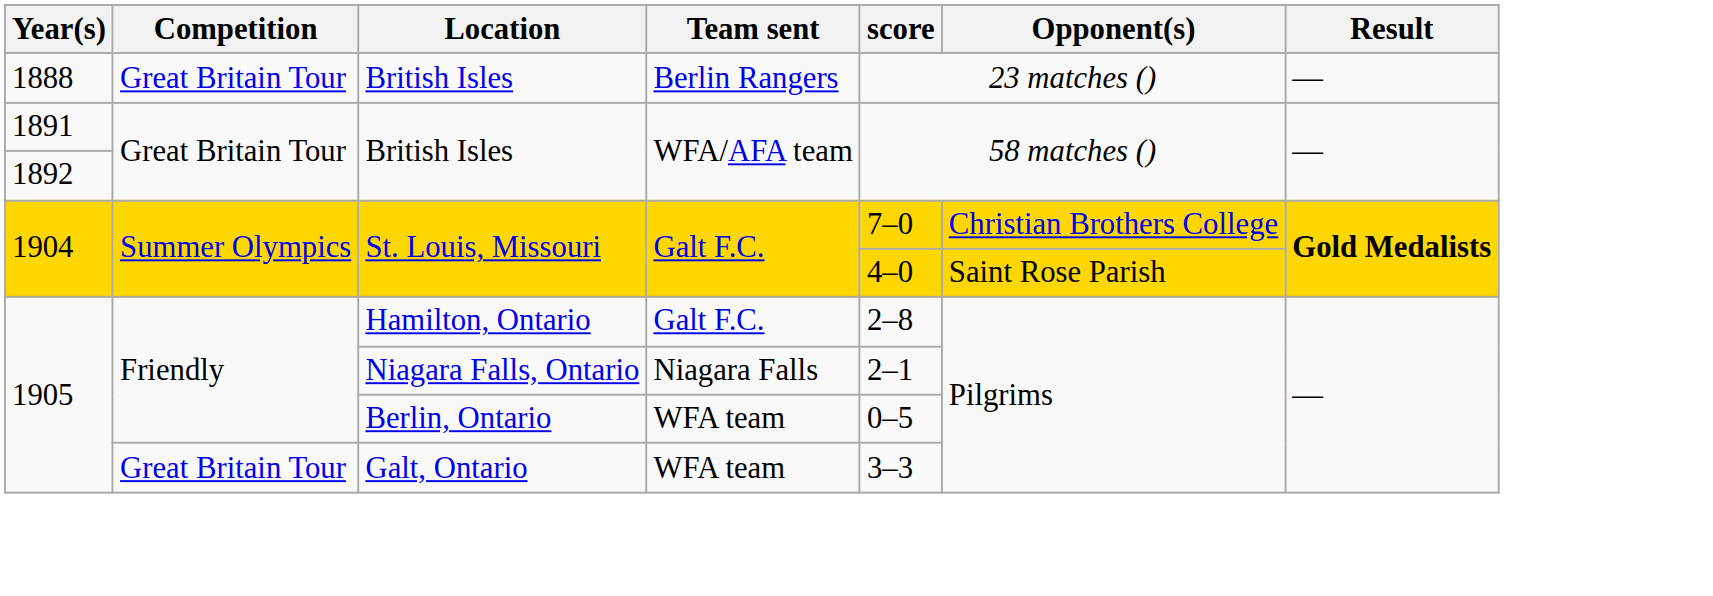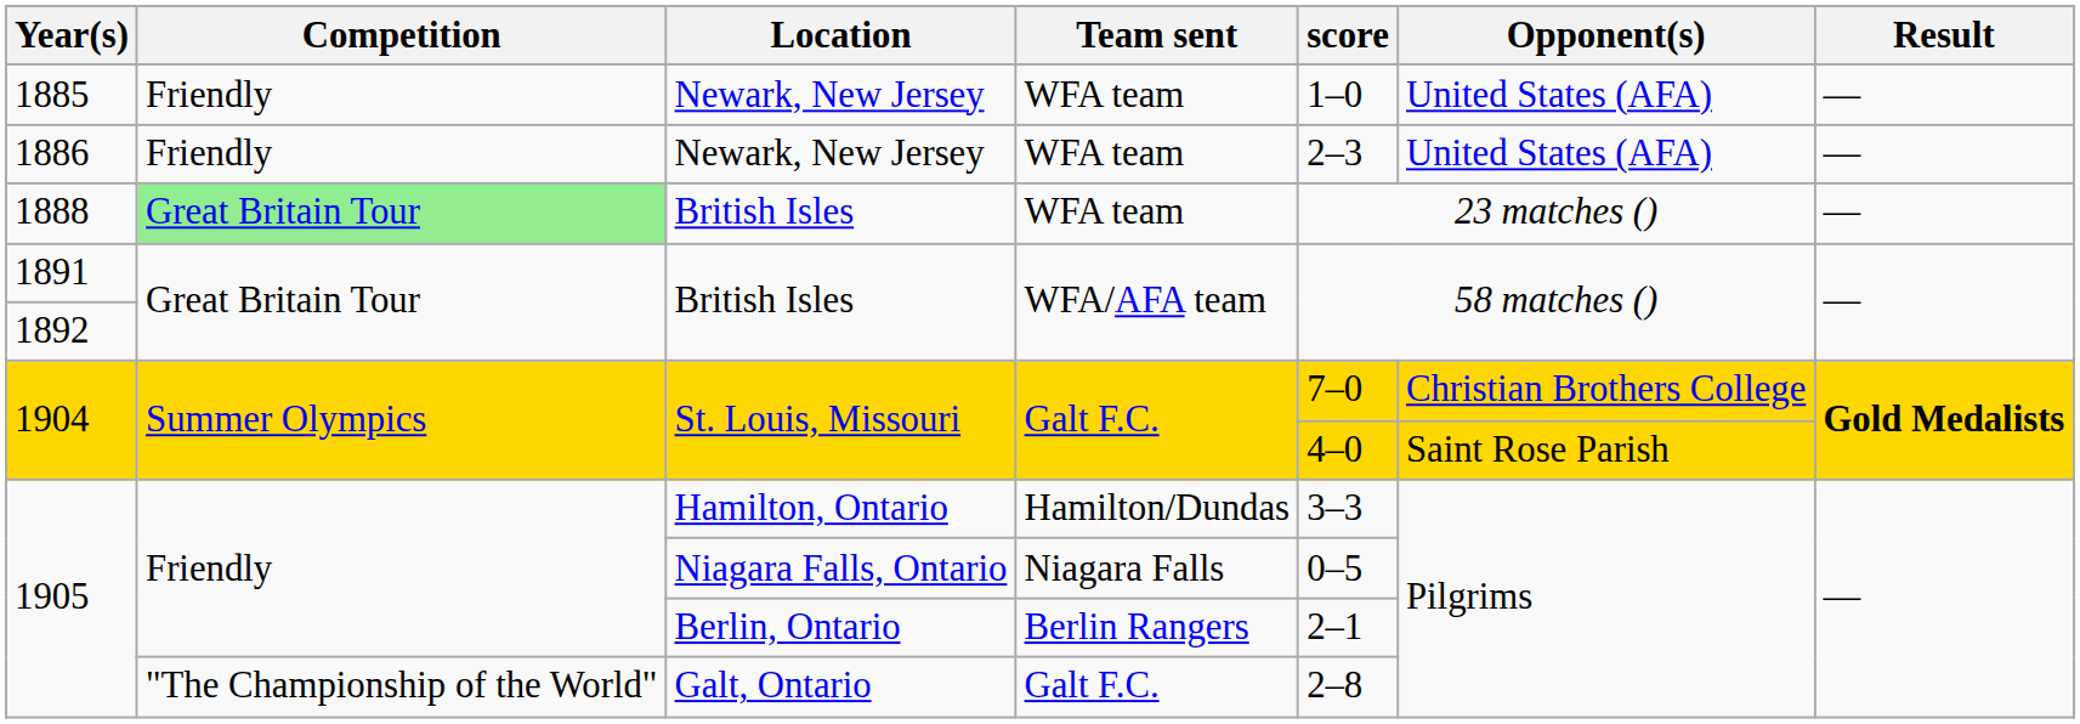+ row: 1885 | Friendly | Newark, New Jersey | WFA team | 1–0 | United States (AFA) | —
+ row: 1886 | Friendly | Newark, New Jersey | WFA team | 2–3 | United States (AFA) | —
1888 | Competition: no background -> lightgreen background
1888 | Team sent: Berlin Rangers -> WFA team
1905 / Hamilton, Ontario | Team sent: Galt F.C. -> Hamilton/Dundas
1905 / Hamilton, Ontario | score: 2–8 -> 3–3
1905 / Niagara Falls, Ontario | score: 2–1 -> 0–5
1905 / Berlin, Ontario | Team sent: WFA team -> Berlin Rangers
1905 / Berlin, Ontario | score: 0–5 -> 2–1
1905 / Galt, Ontario | Competition: Great Britain Tour -> "The Championship of the World"
1905 / Galt, Ontario | Team sent: WFA team -> Galt F.C.
1905 / Galt, Ontario | score: 3–3 -> 2–8
